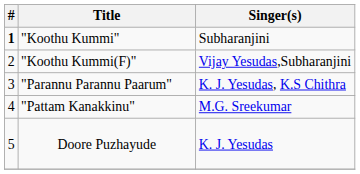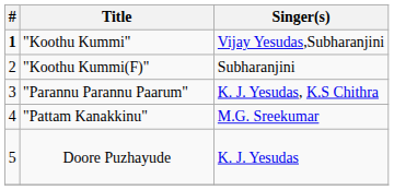"Koothu Kummi" | Singer(s): Subharanjini -> Vijay Yesudas,Subharanjini
"Koothu Kummi(F)" | Singer(s): Vijay Yesudas,Subharanjini -> Subharanjini
